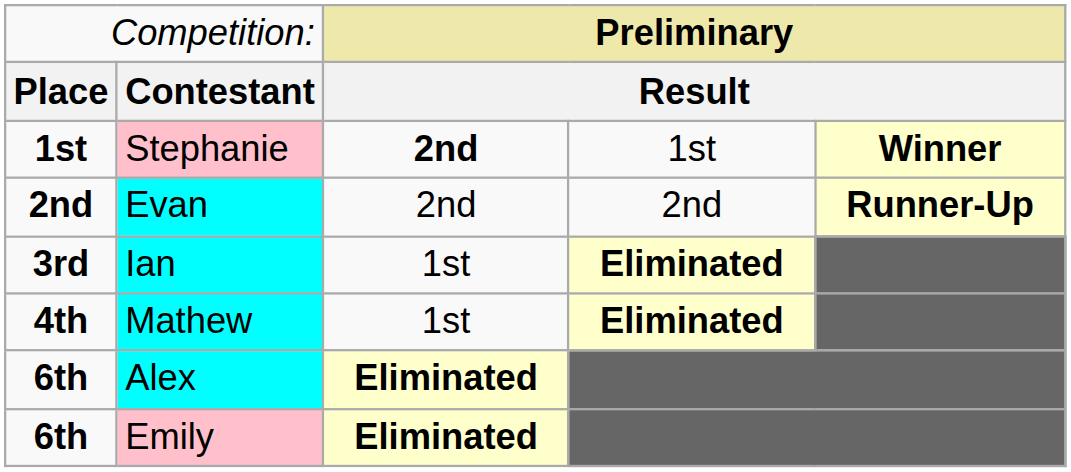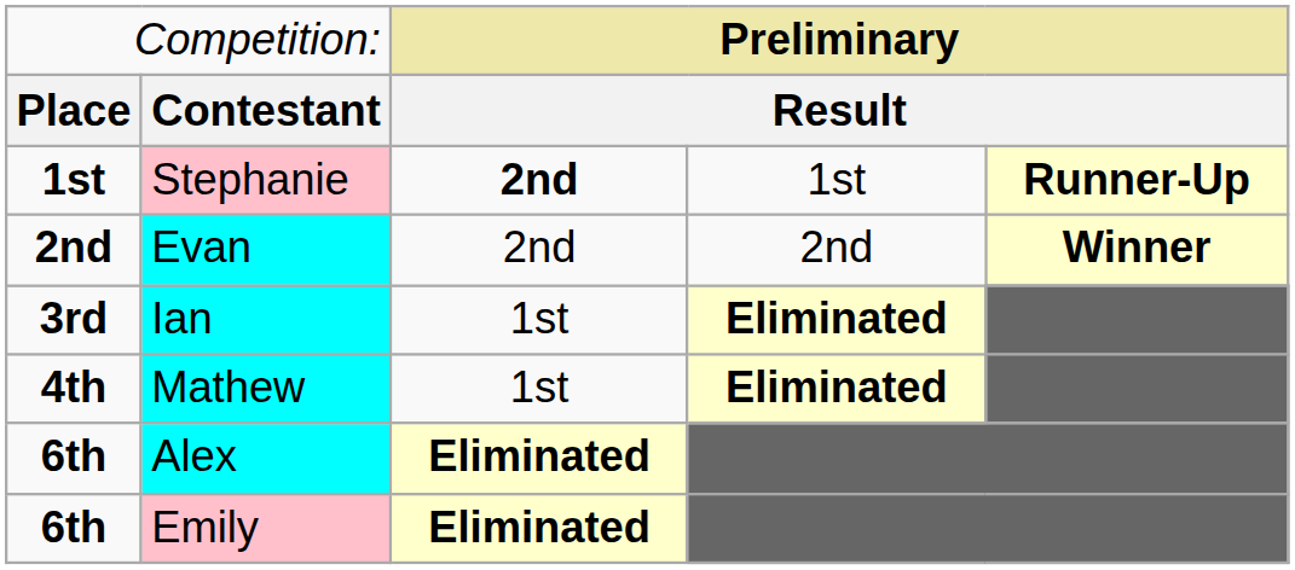Stephanie | column 5: Winner -> Runner-Up
Evan | column 5: Runner-Up -> Winner
